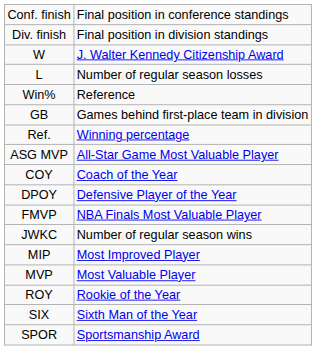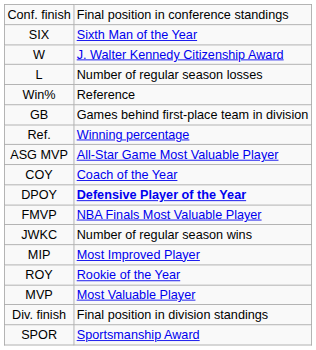rows swapped: Div. finish <-> SIX
DPOY | column 2: normal -> bold
rows swapped: MVP <-> ROY
